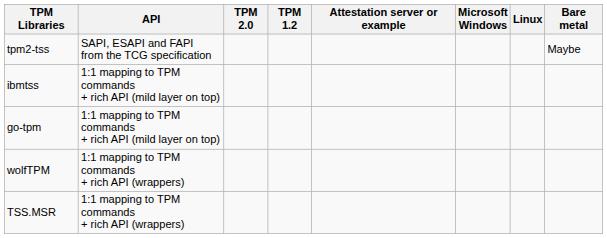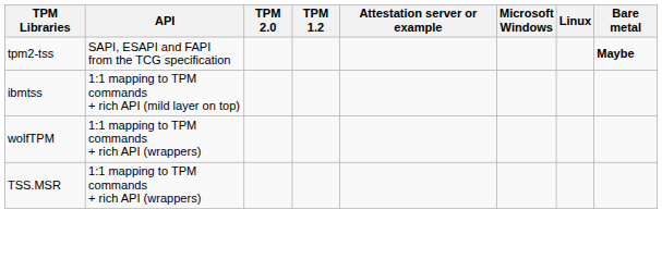tpm2-tss | Bare metal: normal -> bold
- row: go-tpm | 1:1 mapping to TPM commands + rich API (mild layer on top)
